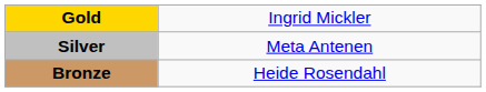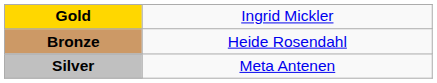rows swapped: Silver <-> Bronze
